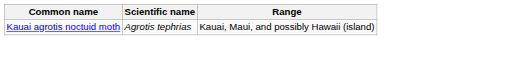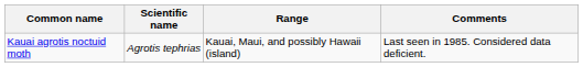+ column: Comments | Last seen in 1985. Considered data deficient.
